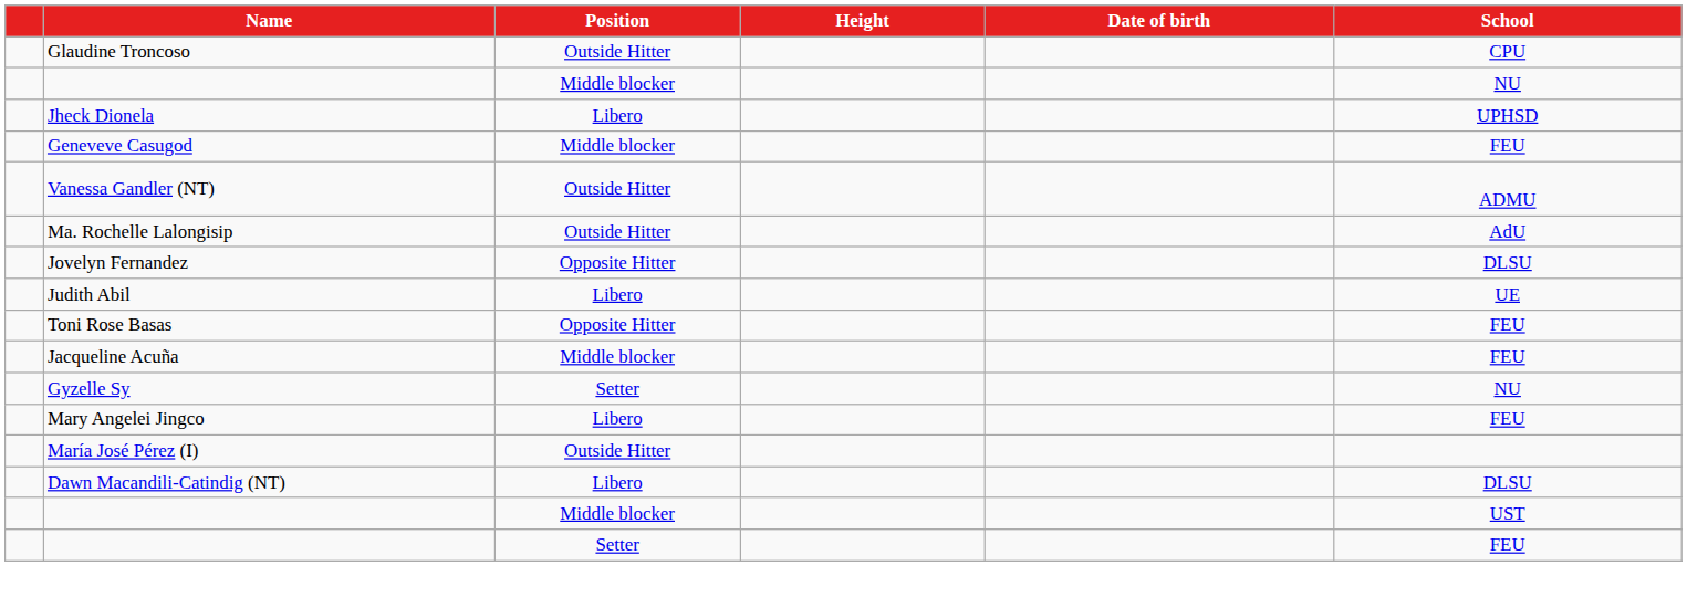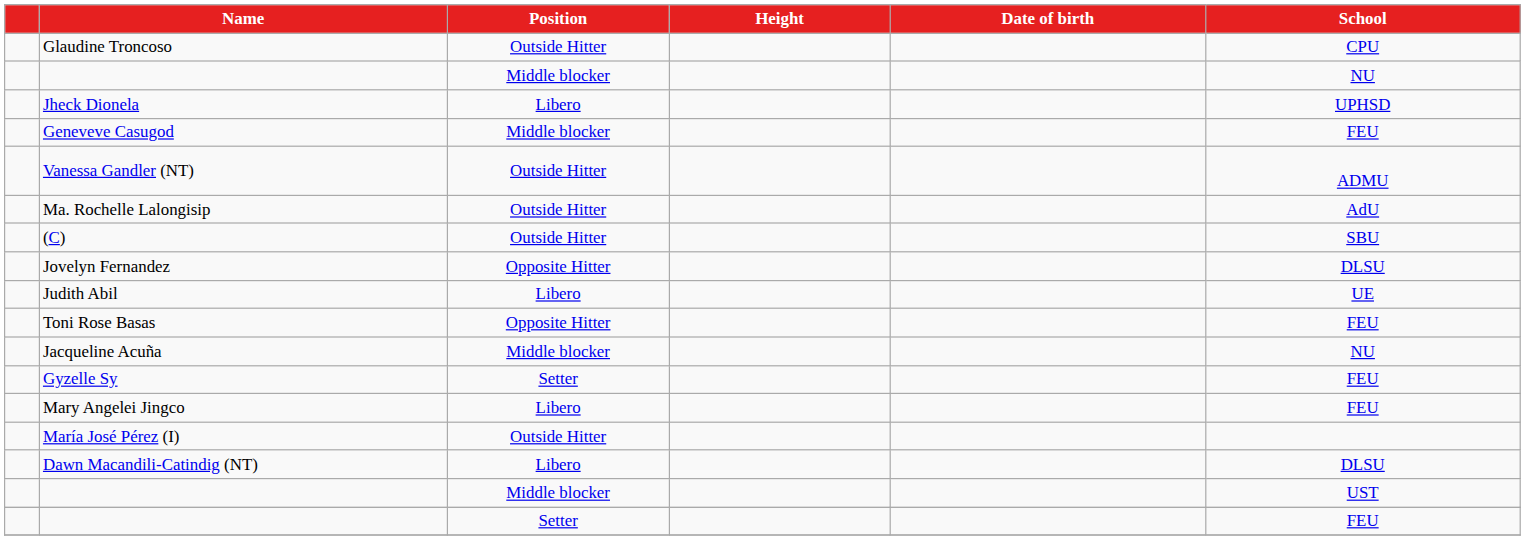+ row: (C) | Outside Hitter | SBU
Jacqueline Acuña | School: FEU -> NU
Gyzelle Sy | School: NU -> FEU
